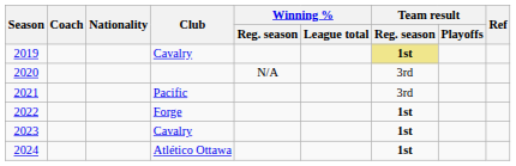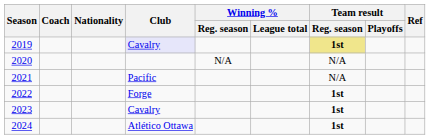2019 | Club: no background -> lavender background
2020 | Team result / Reg. season: 3rd -> N/A
2021 | Team result / Reg. season: 3rd -> N/A
